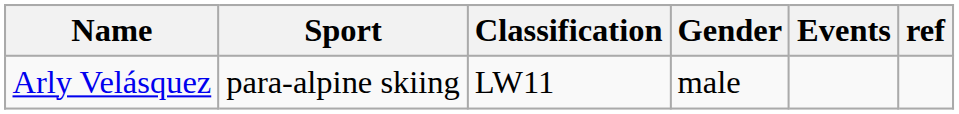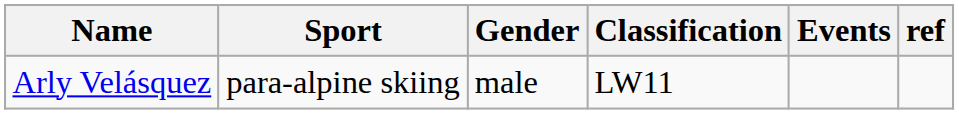columns swapped: Gender <-> Classification
